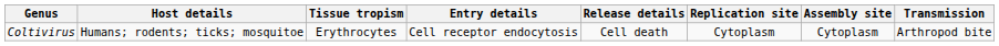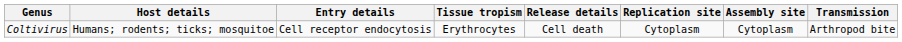columns swapped: Tissue tropism <-> Entry details
